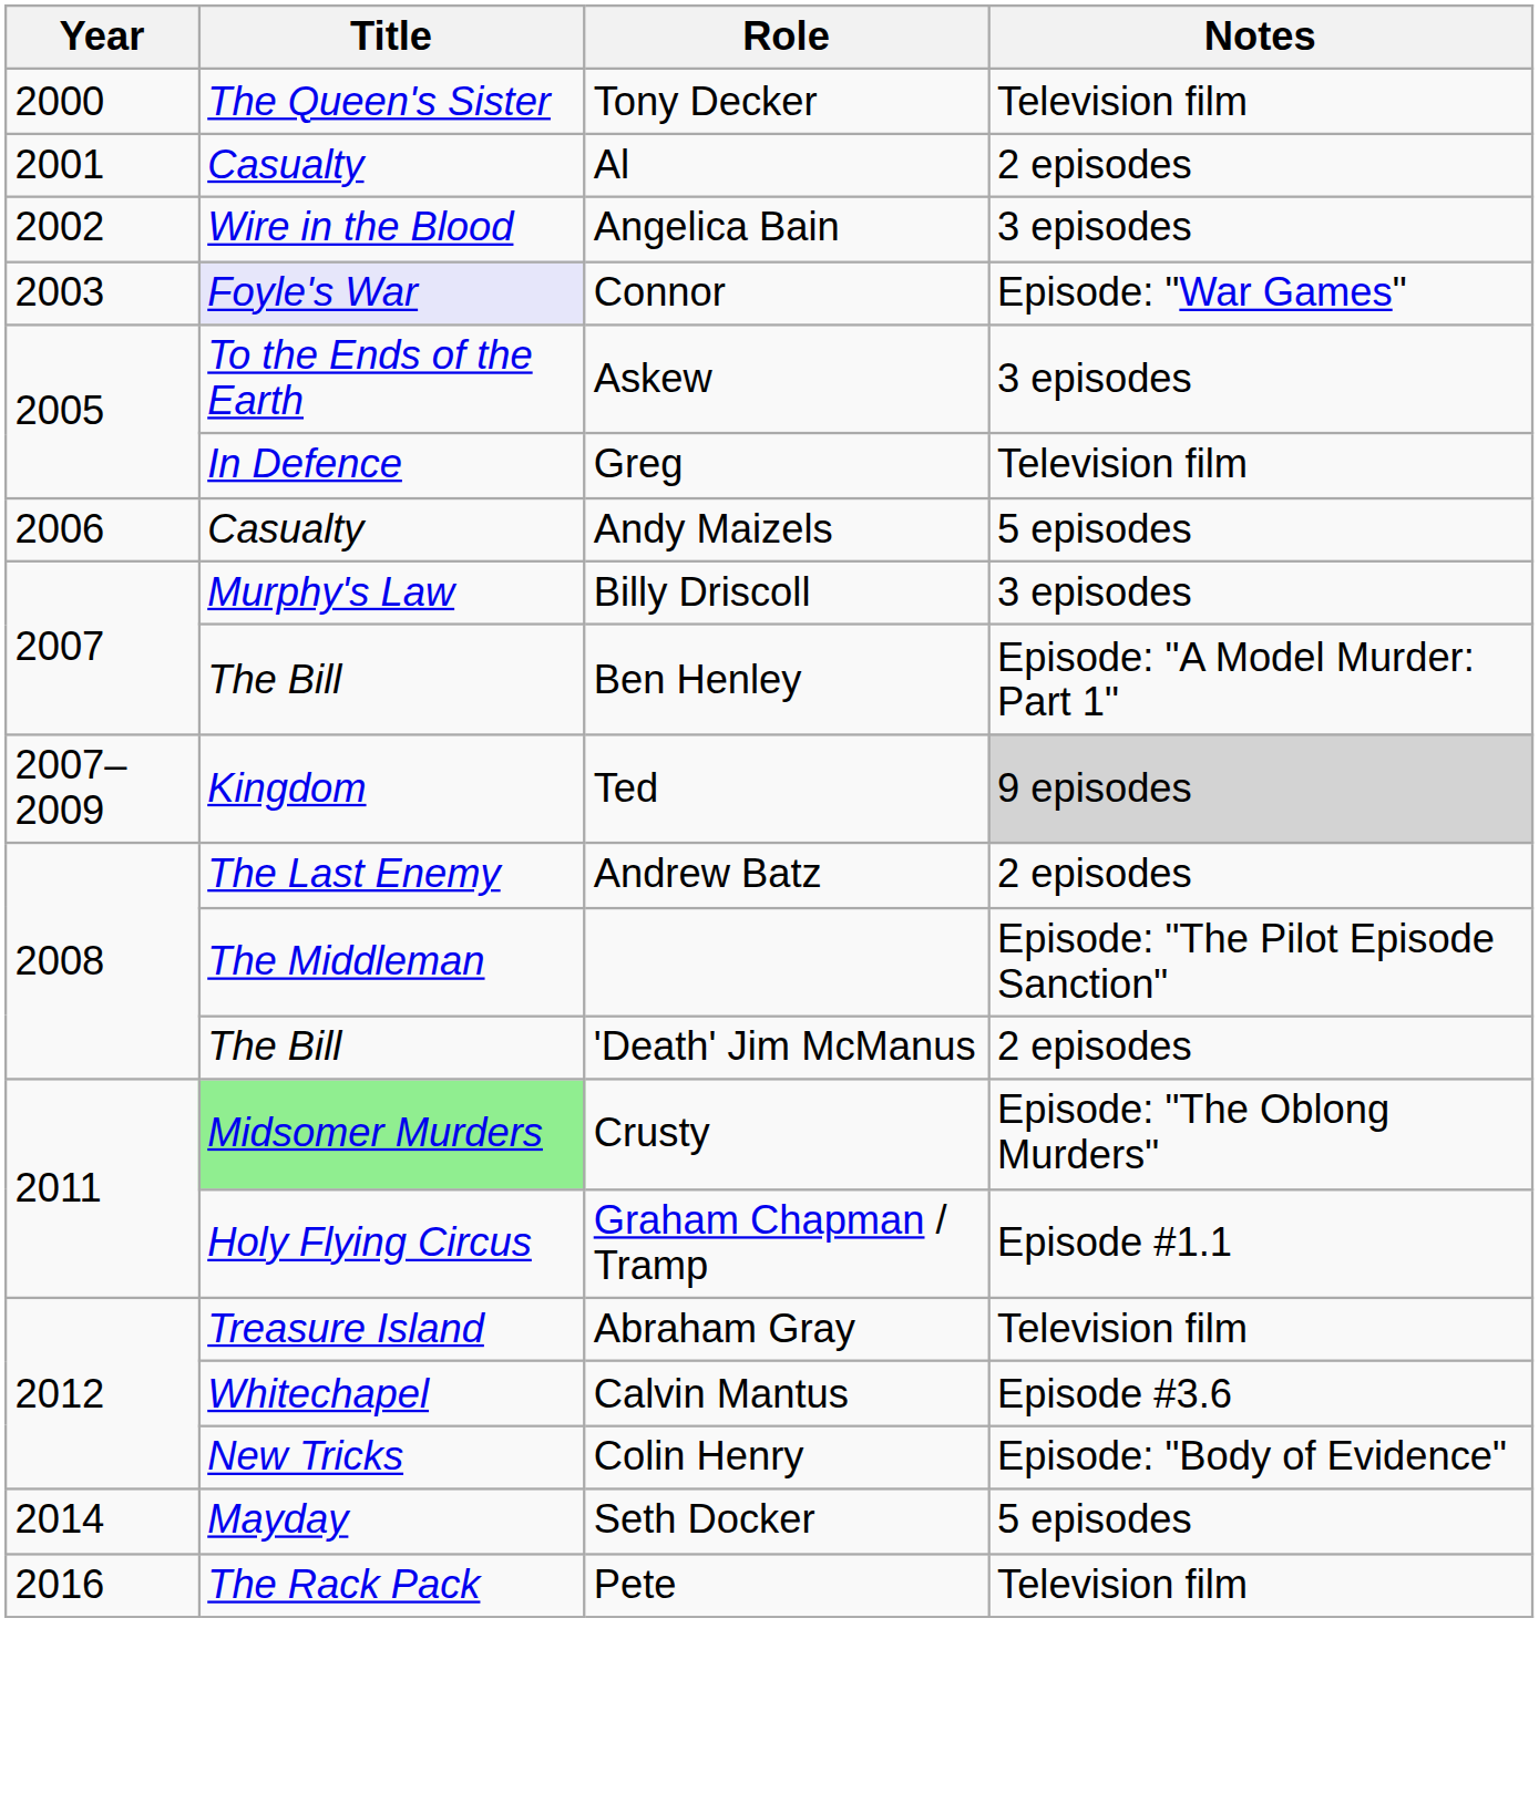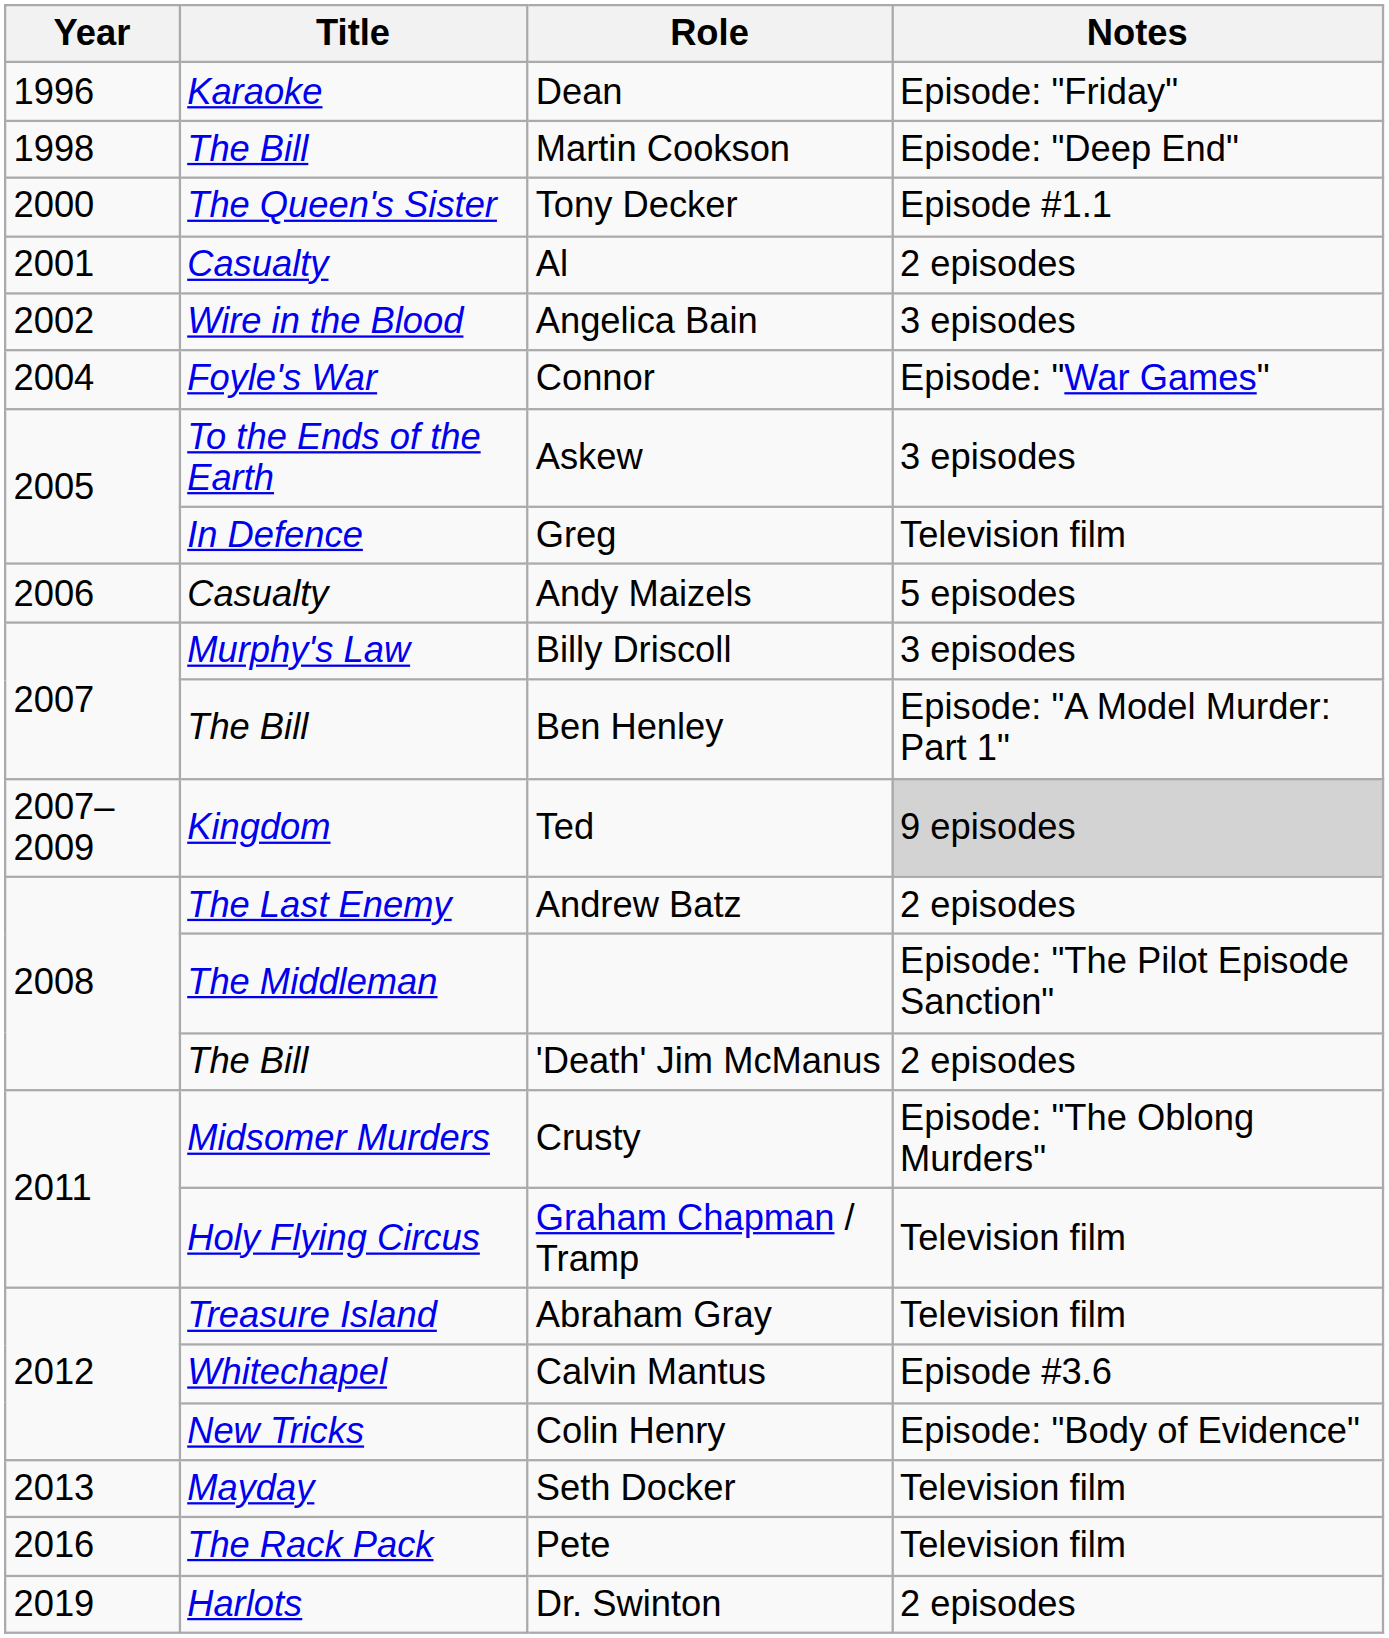+ row: 1996 | Karaoke | Dean | Episode: "Friday"
+ row: 1998 | The Bill | Martin Cookson | Episode: "Deep End"
Tony Decker | Notes: Television film -> Episode #1.1
Connor | Year: 2003 -> 2004
Connor | Title: lavender background -> no background
Crusty | Title: lightgreen background -> no background
Graham Chapman / Tramp | Notes: Episode #1.1 -> Television film
Seth Docker | Year: 2014 -> 2013
Seth Docker | Notes: 5 episodes -> Television film
+ row: 2019 | Harlots | Dr. Swinton | 2 episodes
